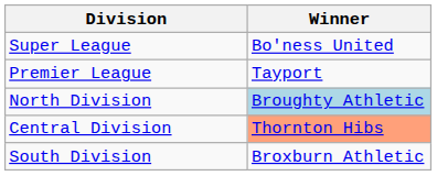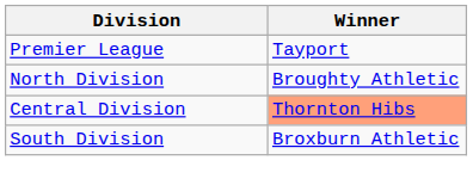- row: Super League | Bo'ness United
North Division | Winner: lightblue background -> no background
